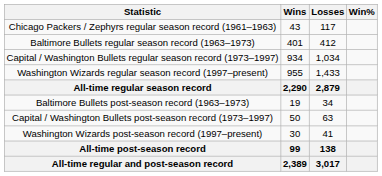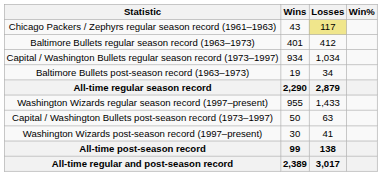Chicago Packers / Zephyrs regular season record (1961–1963) | Losses: no background -> khaki background
rows swapped: Washington Wizards regular season record (1997–present) <-> Baltimore Bullets post-season record (1963–1973)
